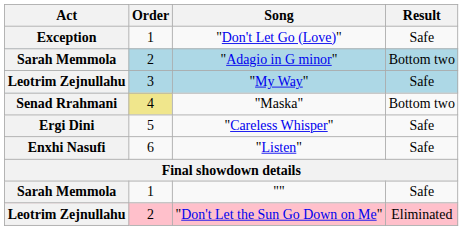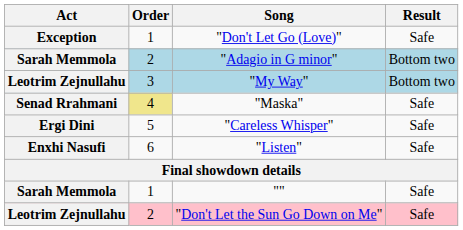"My Way" | Result: Safe -> Bottom two
"Maska" | Result: Bottom two -> Safe
"Don't Let the Sun Go Down on Me" | Result: Eliminated -> Safe
